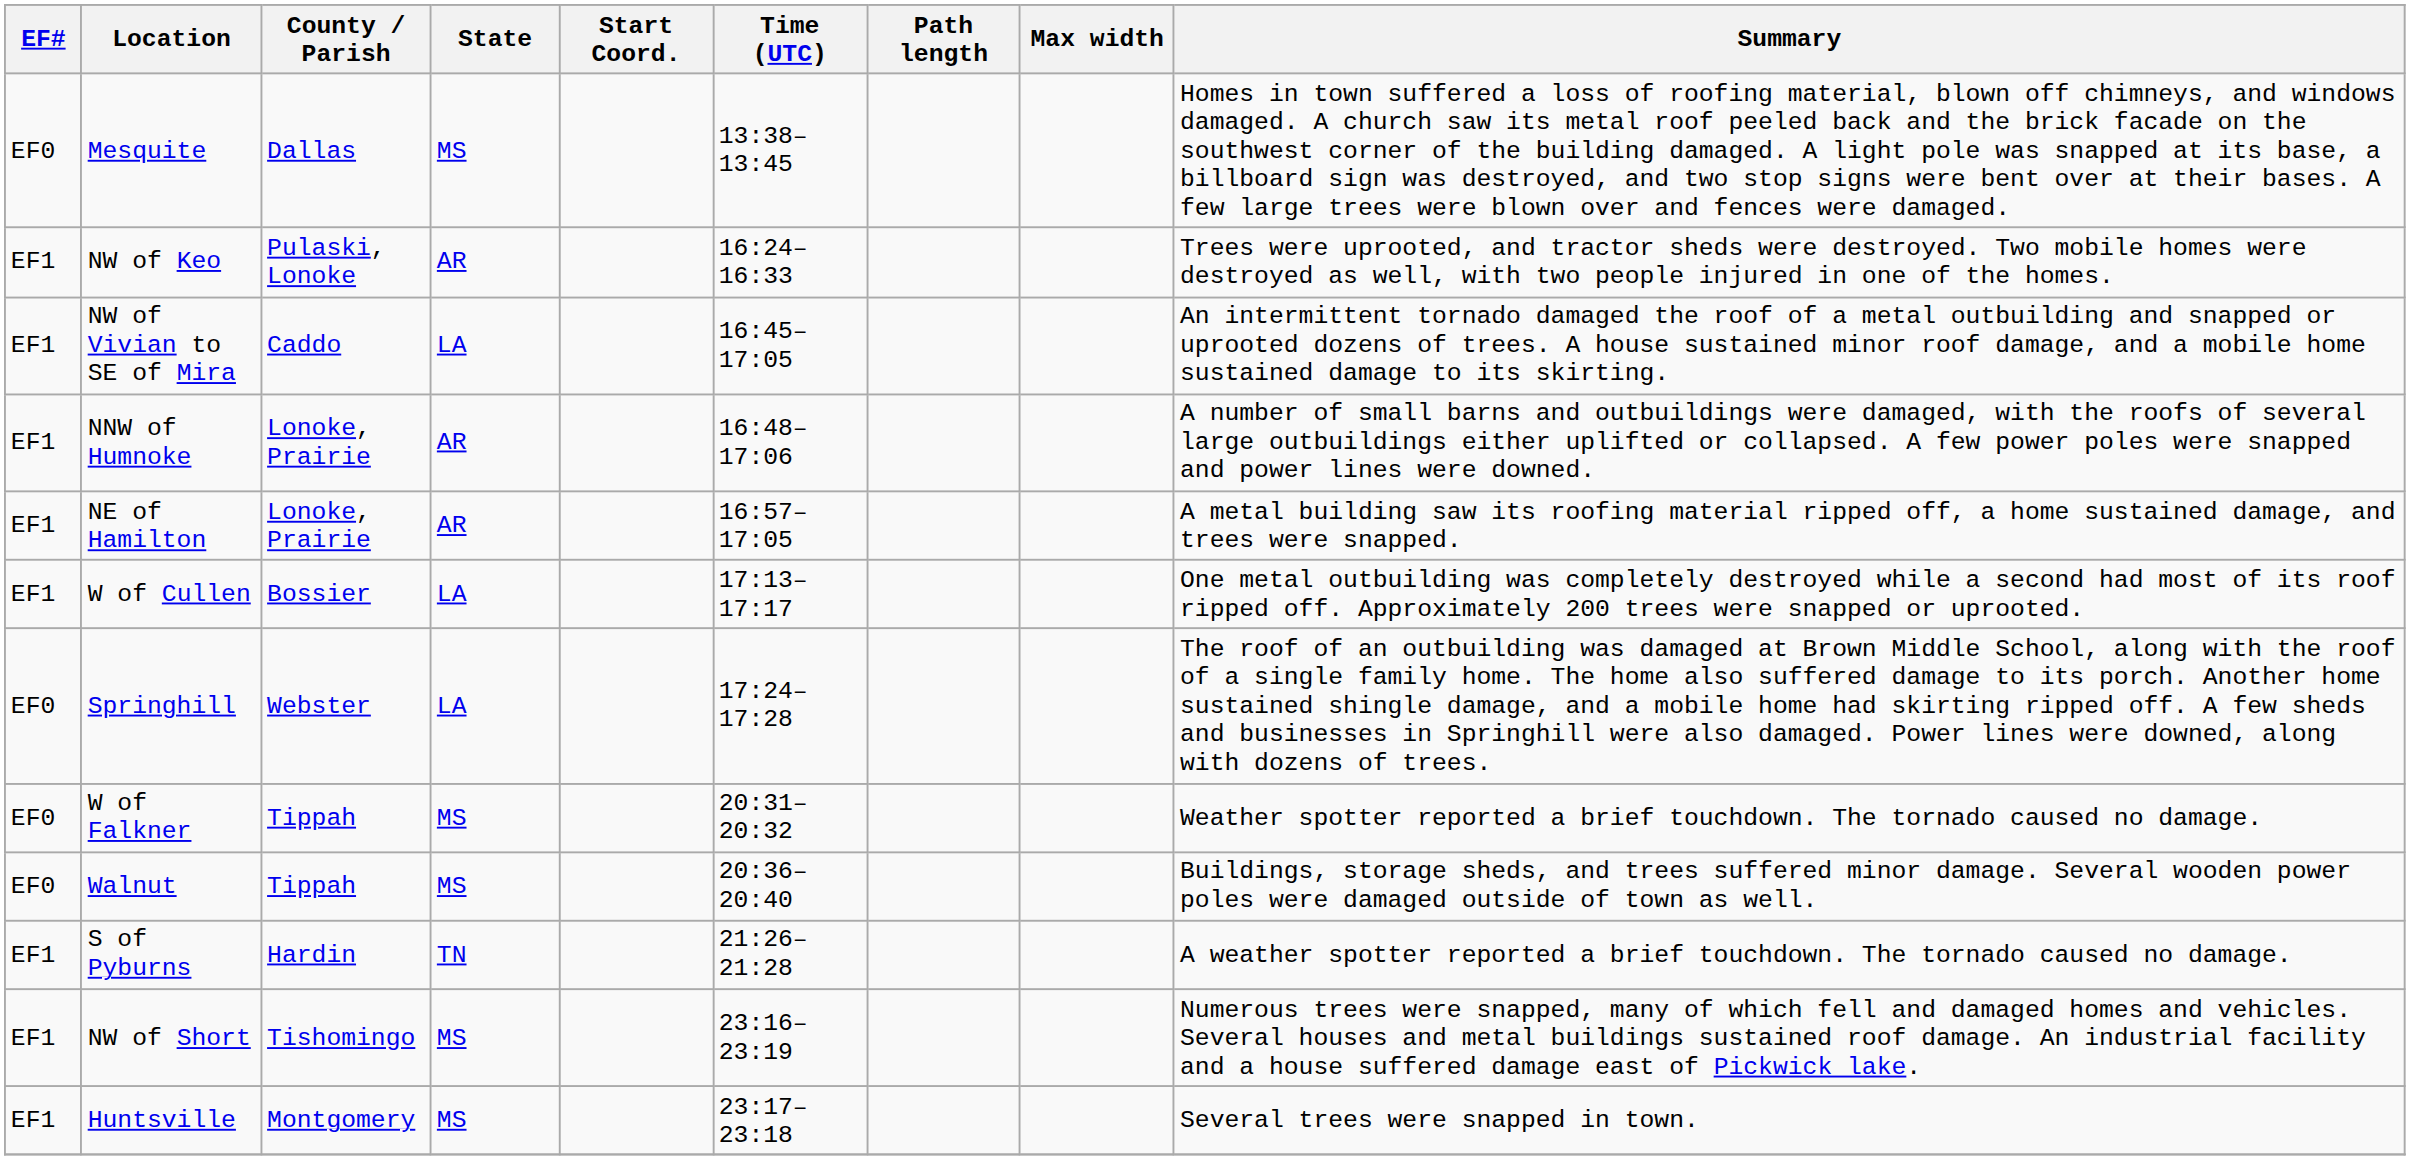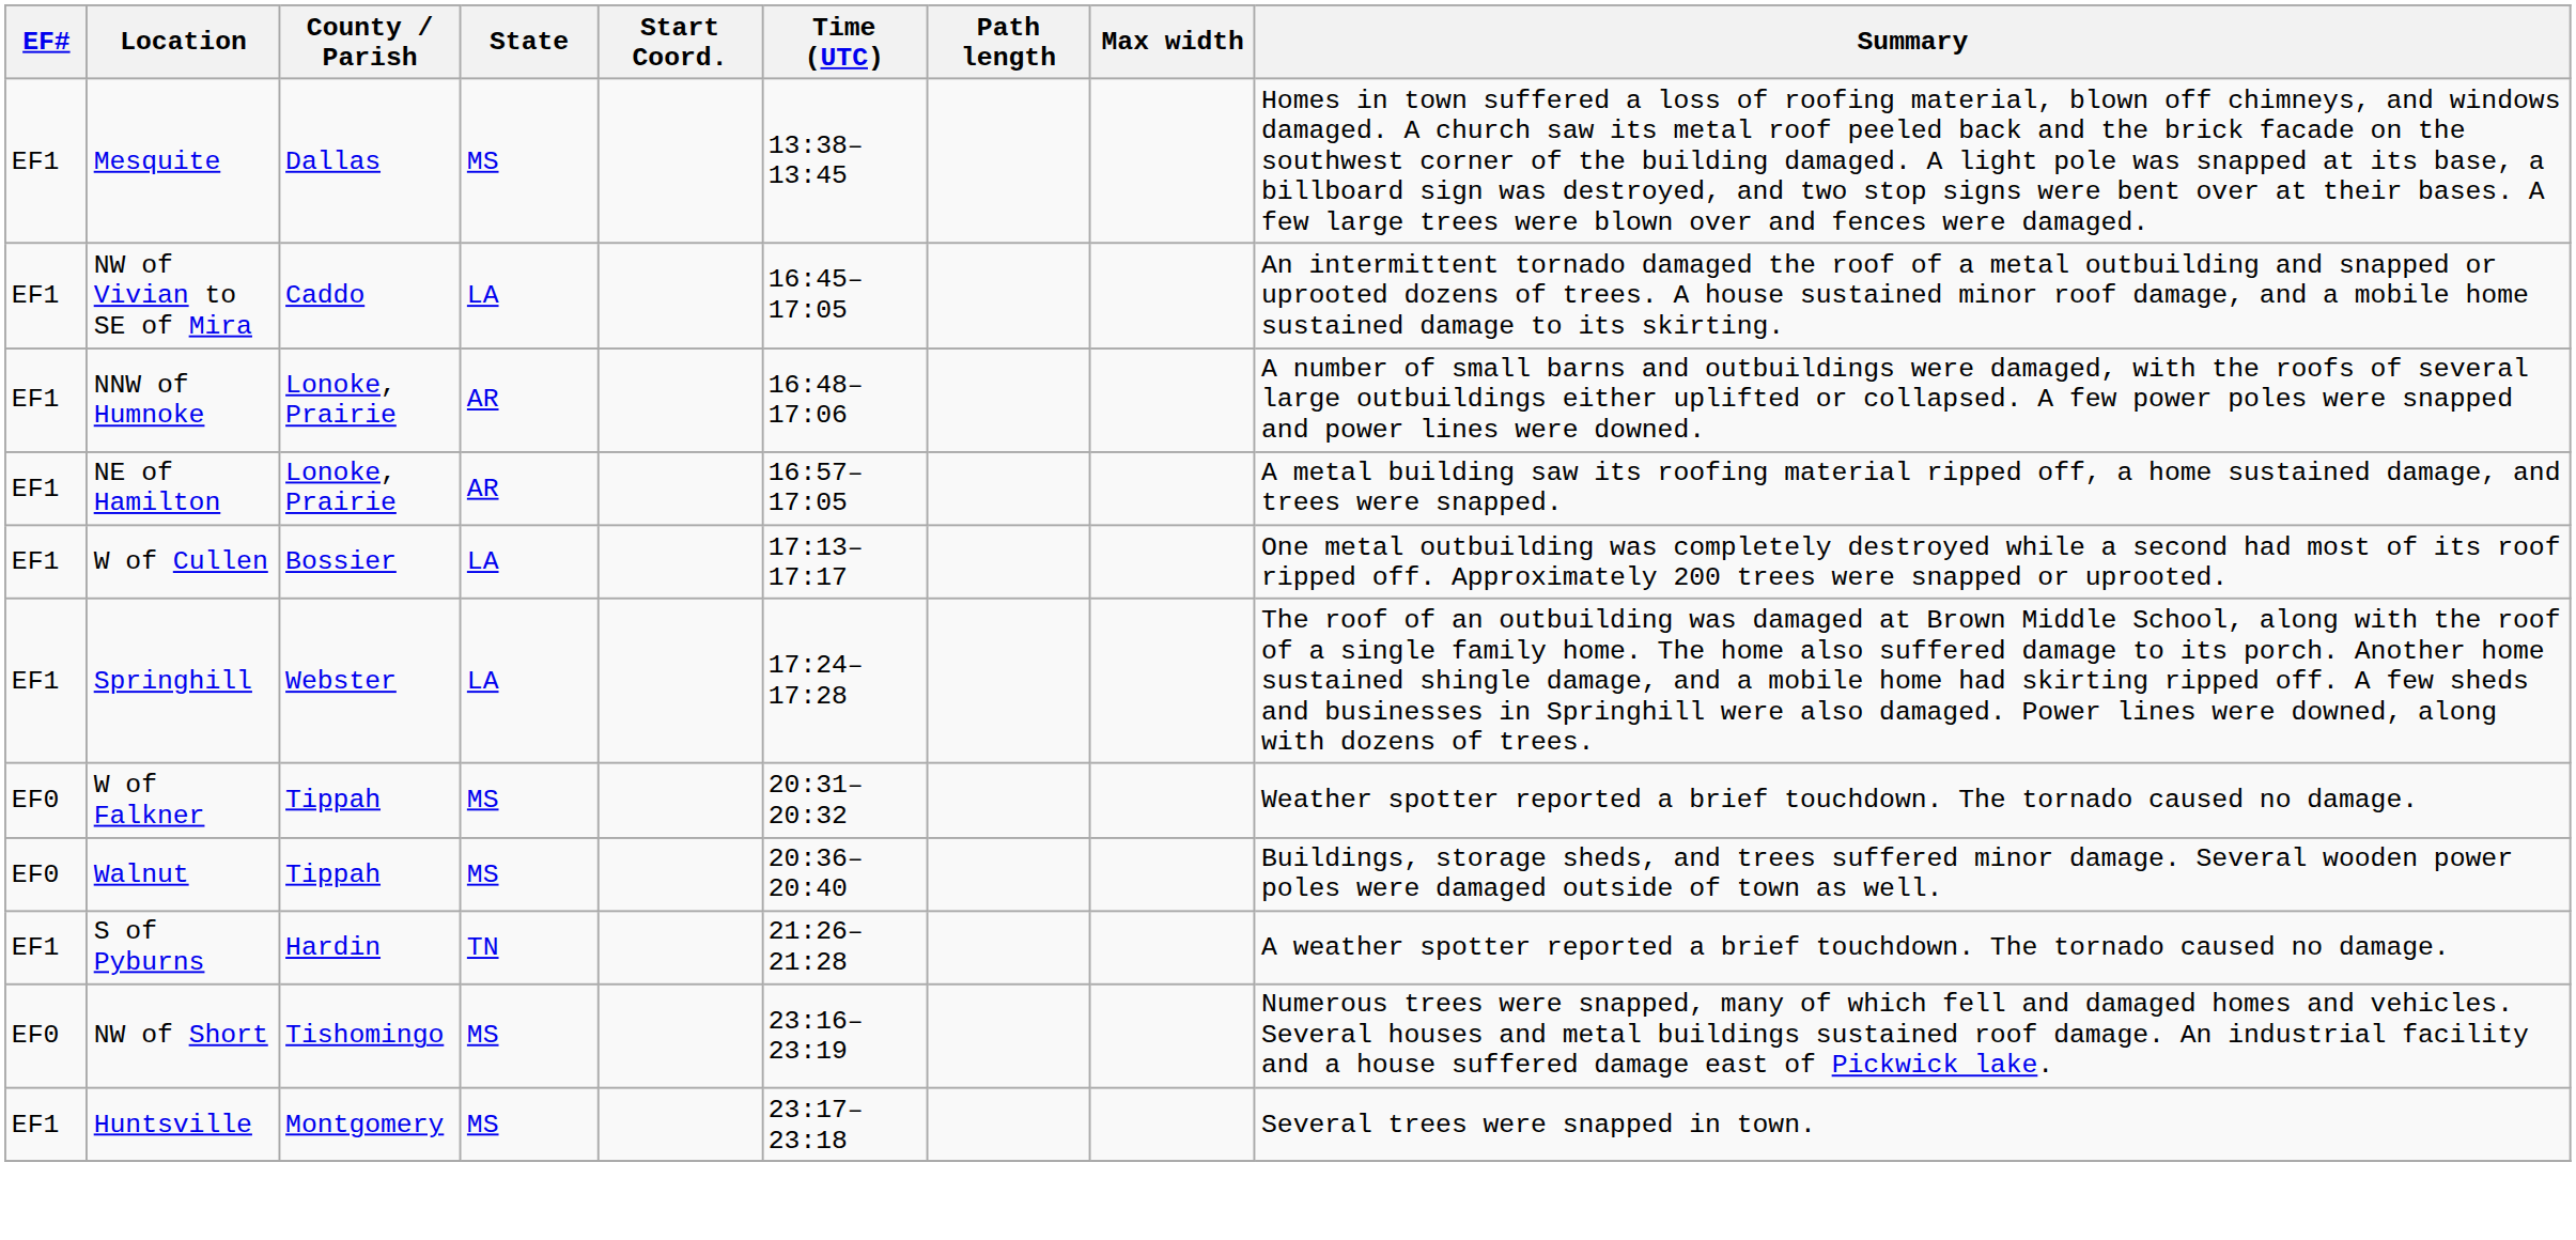Mesquite | EF#: EF0 -> EF1
- row: EF1 | NW of Keo | Pulaski, Lonoke | AR | 16:24–16:33 | Trees were uprooted, and tractor sheds were destroyed. Two mobile homes were destroyed as well, with two people injured in one of the homes.
Springhill | EF#: EF0 -> EF1
NW of Short | EF#: EF1 -> EF0
